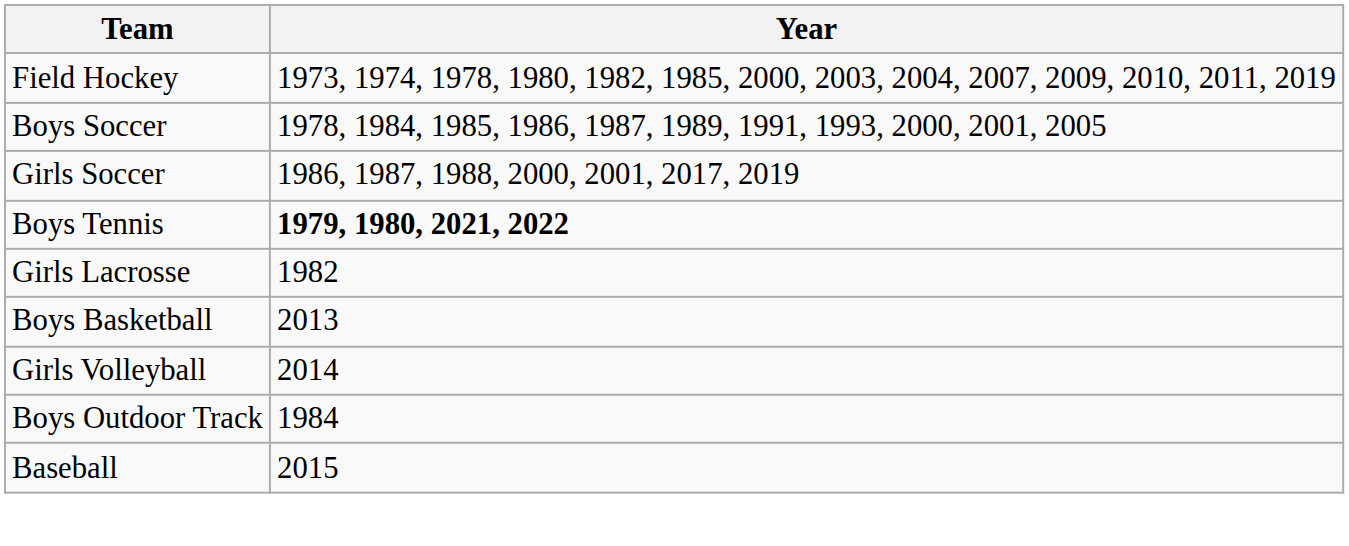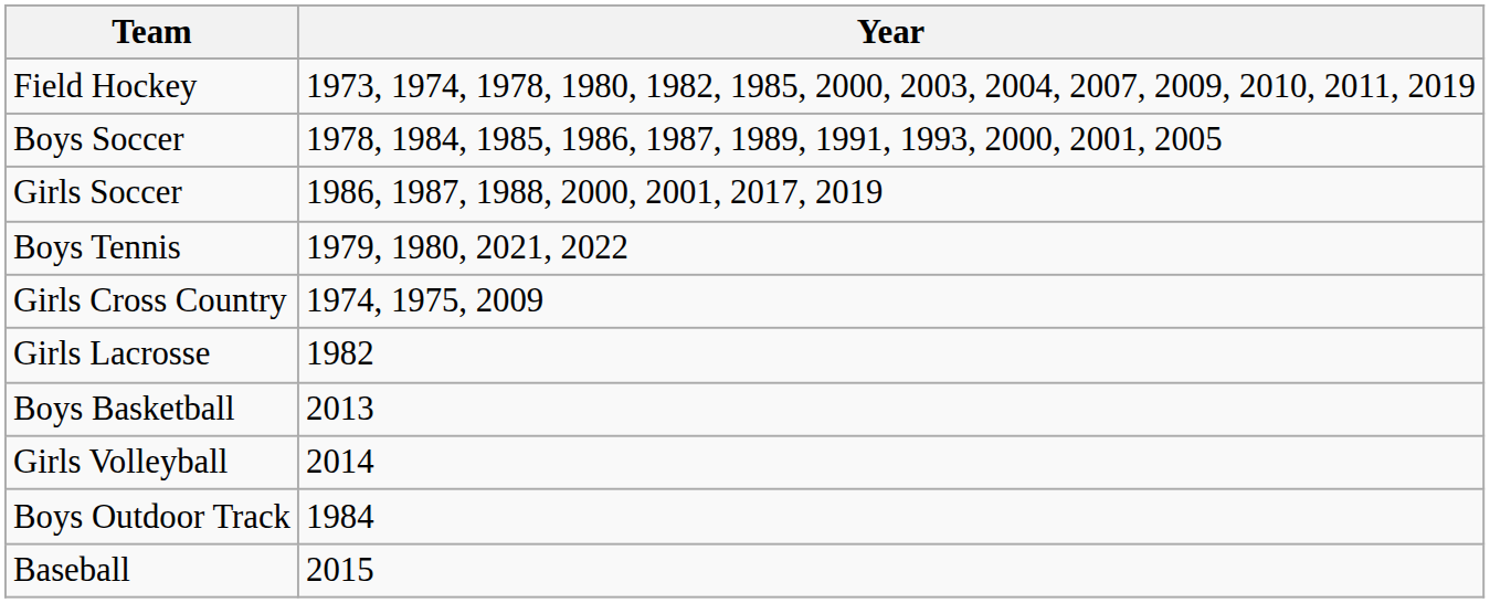Boys Tennis | Year: bold -> normal
+ row: Girls Cross Country | 1974, 1975, 2009
